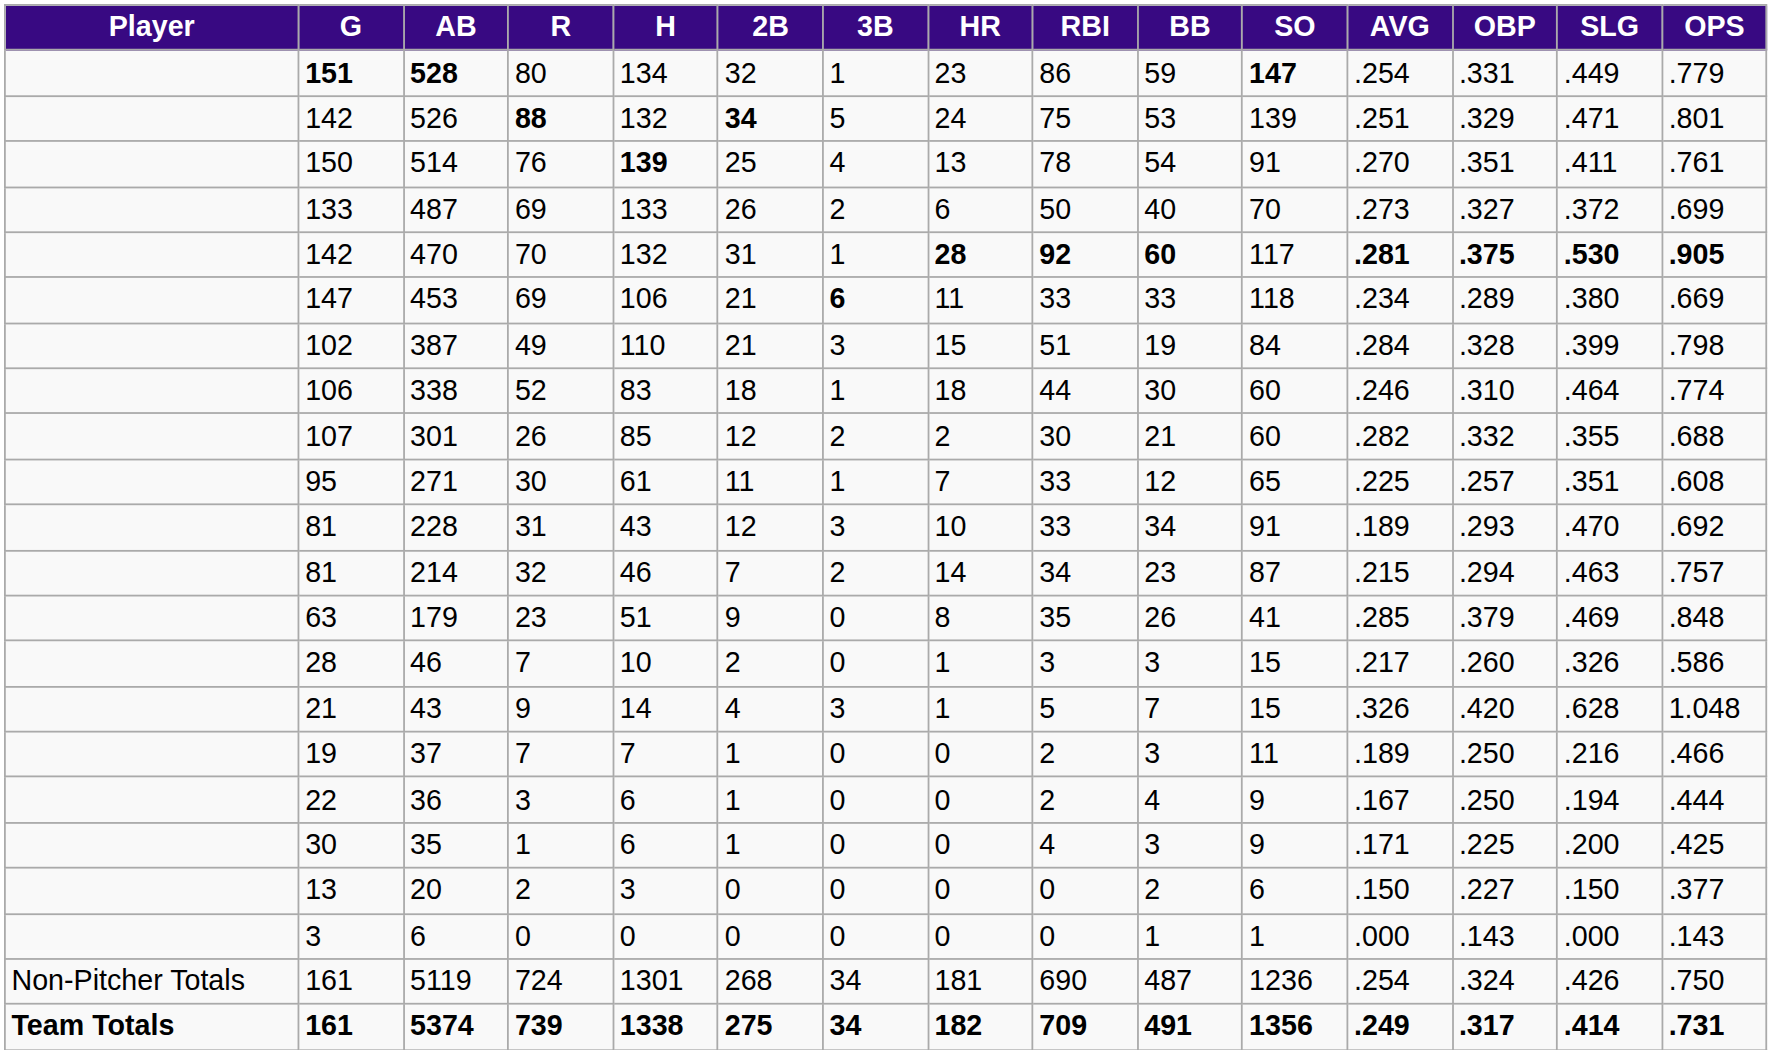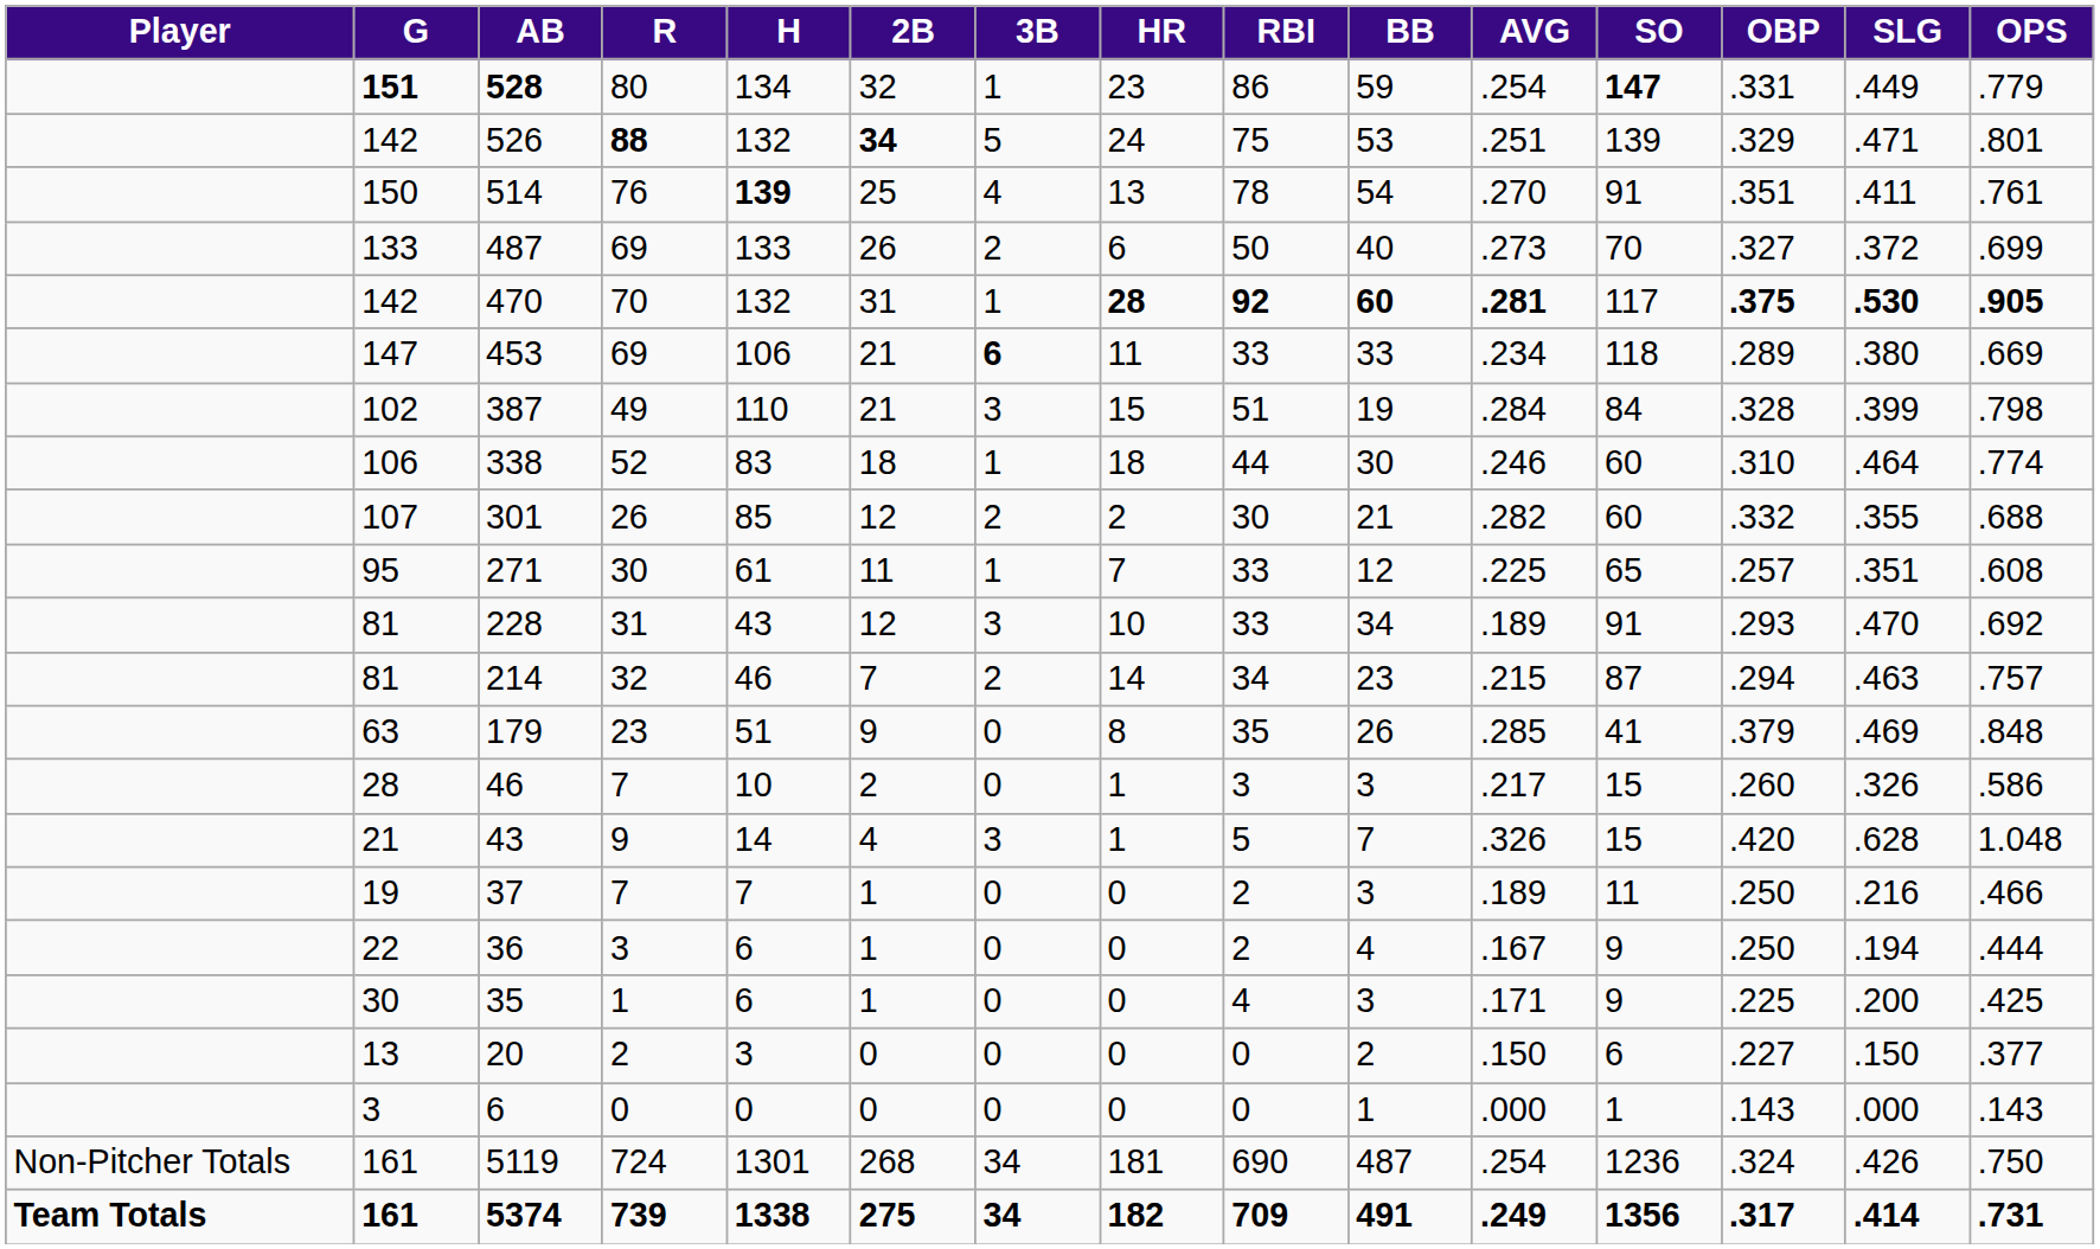columns swapped: SO <-> AVG
